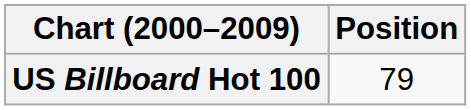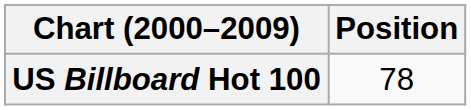US Billboard Hot 100 | Position: 79 -> 78
